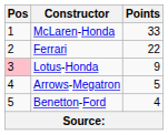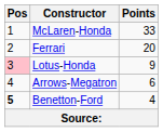Ferrari | Points: 22 -> 20
Arrows-Megatron | Points: 5 -> 6
Benetton-Ford | Pos: normal -> bold
